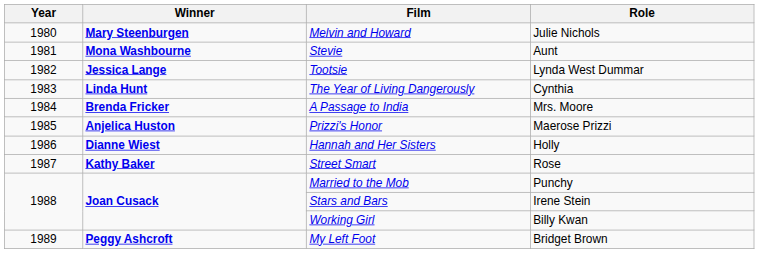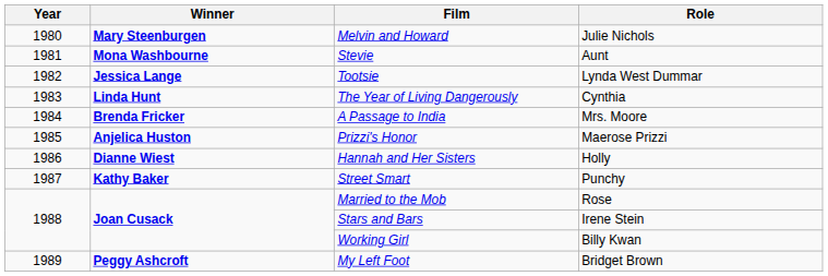Street Smart | Role: Rose -> Punchy
Married to the Mob | Role: Punchy -> Rose
